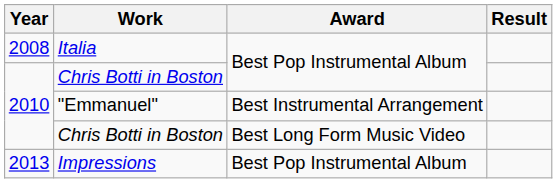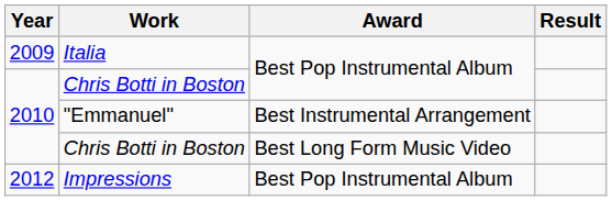Italia | Year: 2008 -> 2009
Impressions | Year: 2013 -> 2012
